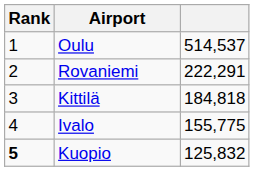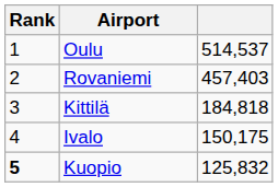Rovaniemi | column 3: 222,291 -> 457,403
Ivalo | column 3: 155,775 -> 150,175
